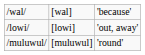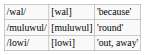rows swapped: /muluwul/ <-> /lowi/
